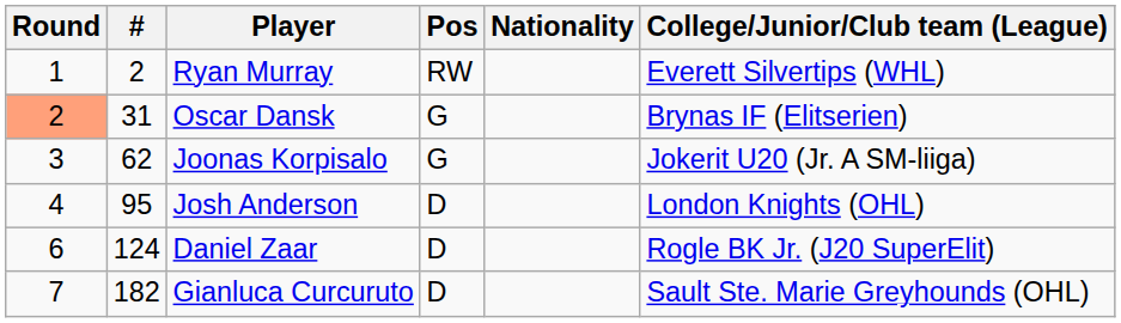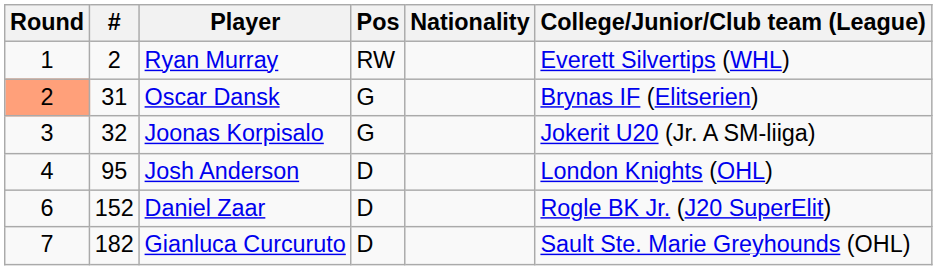Joonas Korpisalo | #: 62 -> 32
Daniel Zaar | #: 124 -> 152
